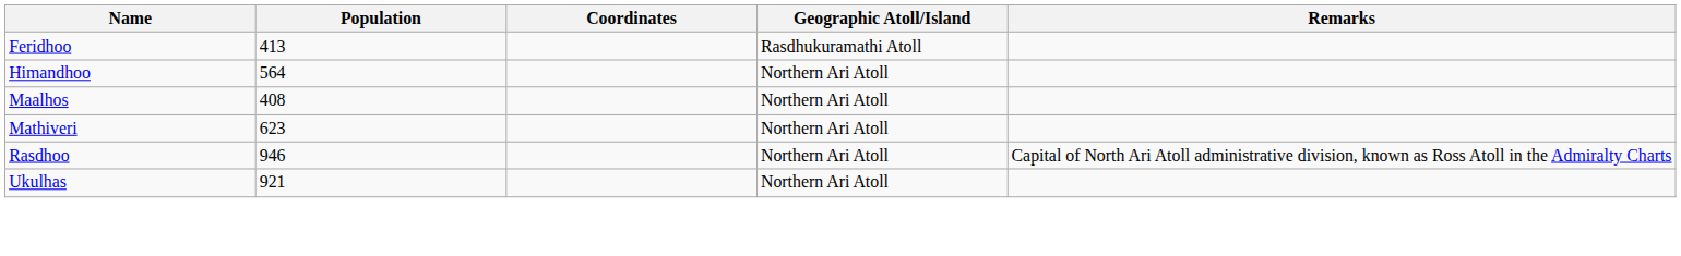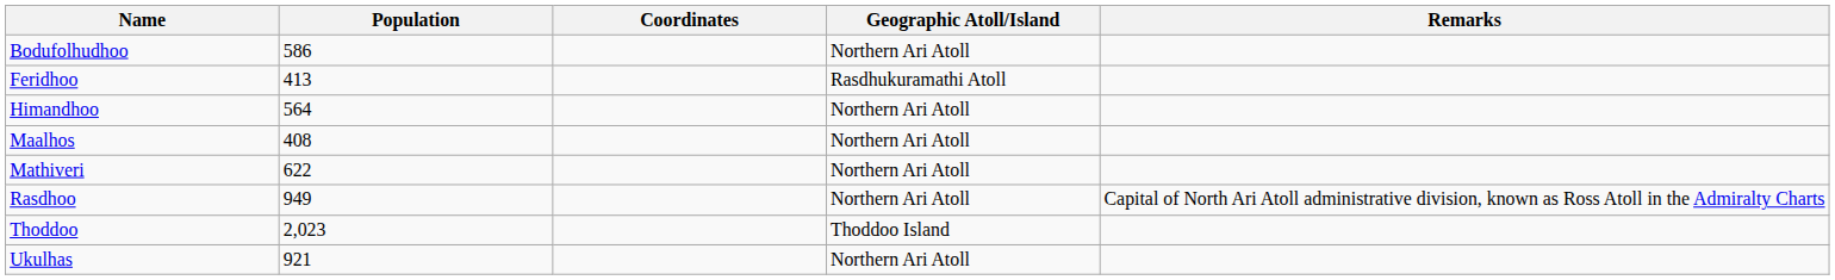+ row: Bodufolhudhoo | 586 | Northern Ari Atoll
Mathiveri | Population: 623 -> 622
Rasdhoo | Population: 946 -> 949
+ row: Thoddoo | 2,023 | Thoddoo Island
